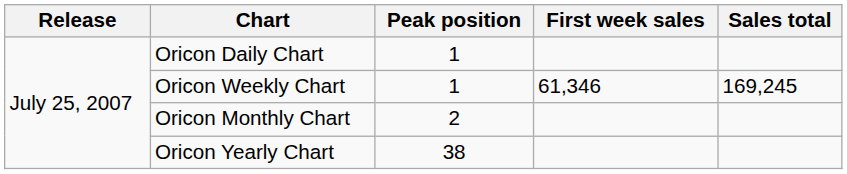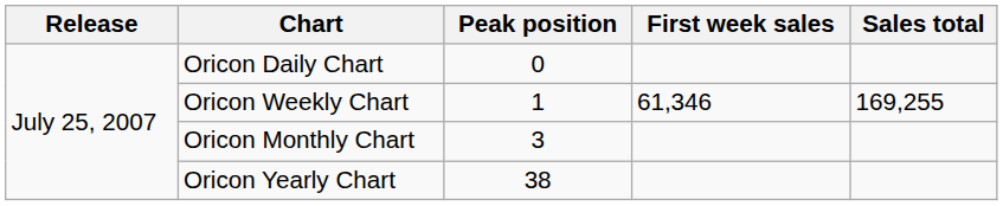Oricon Daily Chart | Peak position: 1 -> 0
Oricon Weekly Chart | Sales total: 169,245 -> 169,255
Oricon Monthly Chart | Peak position: 2 -> 3
